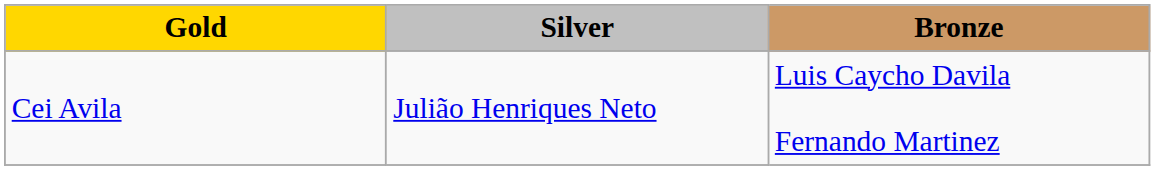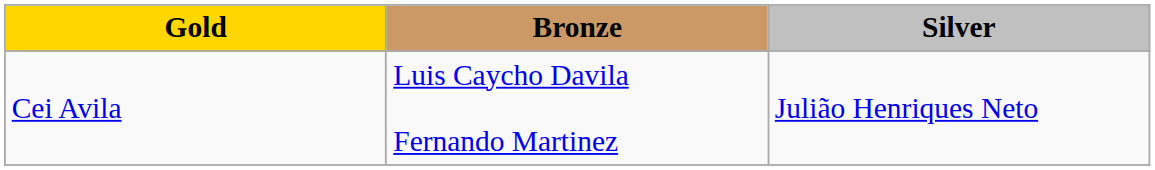columns swapped: Silver <-> Bronze
